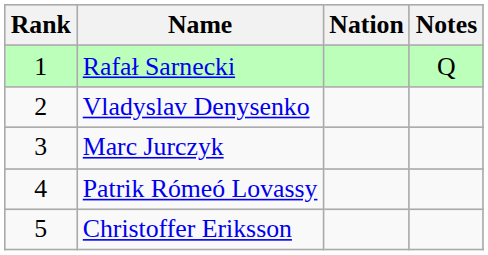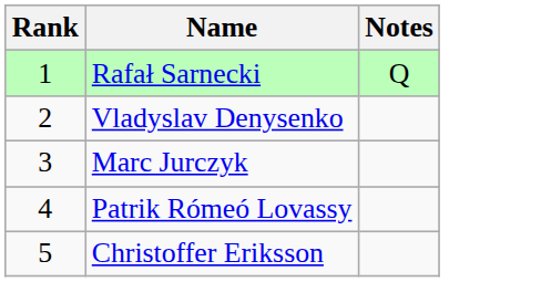- column: Nation
